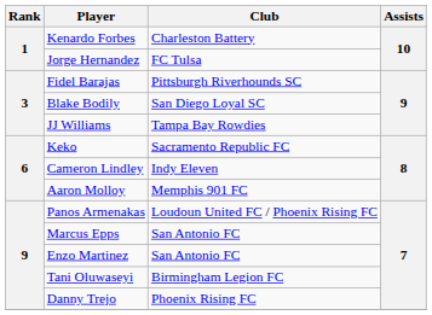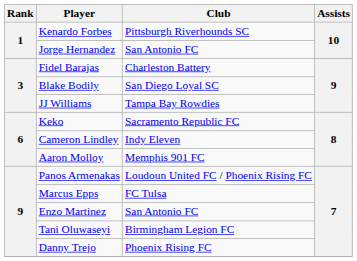Kenardo Forbes | Club: Charleston Battery -> Pittsburgh Riverhounds SC
Jorge Hernandez | Club: FC Tulsa -> San Antonio FC
Fidel Barajas | Club: Pittsburgh Riverhounds SC -> Charleston Battery
Marcus Epps | Club: San Antonio FC -> FC Tulsa
